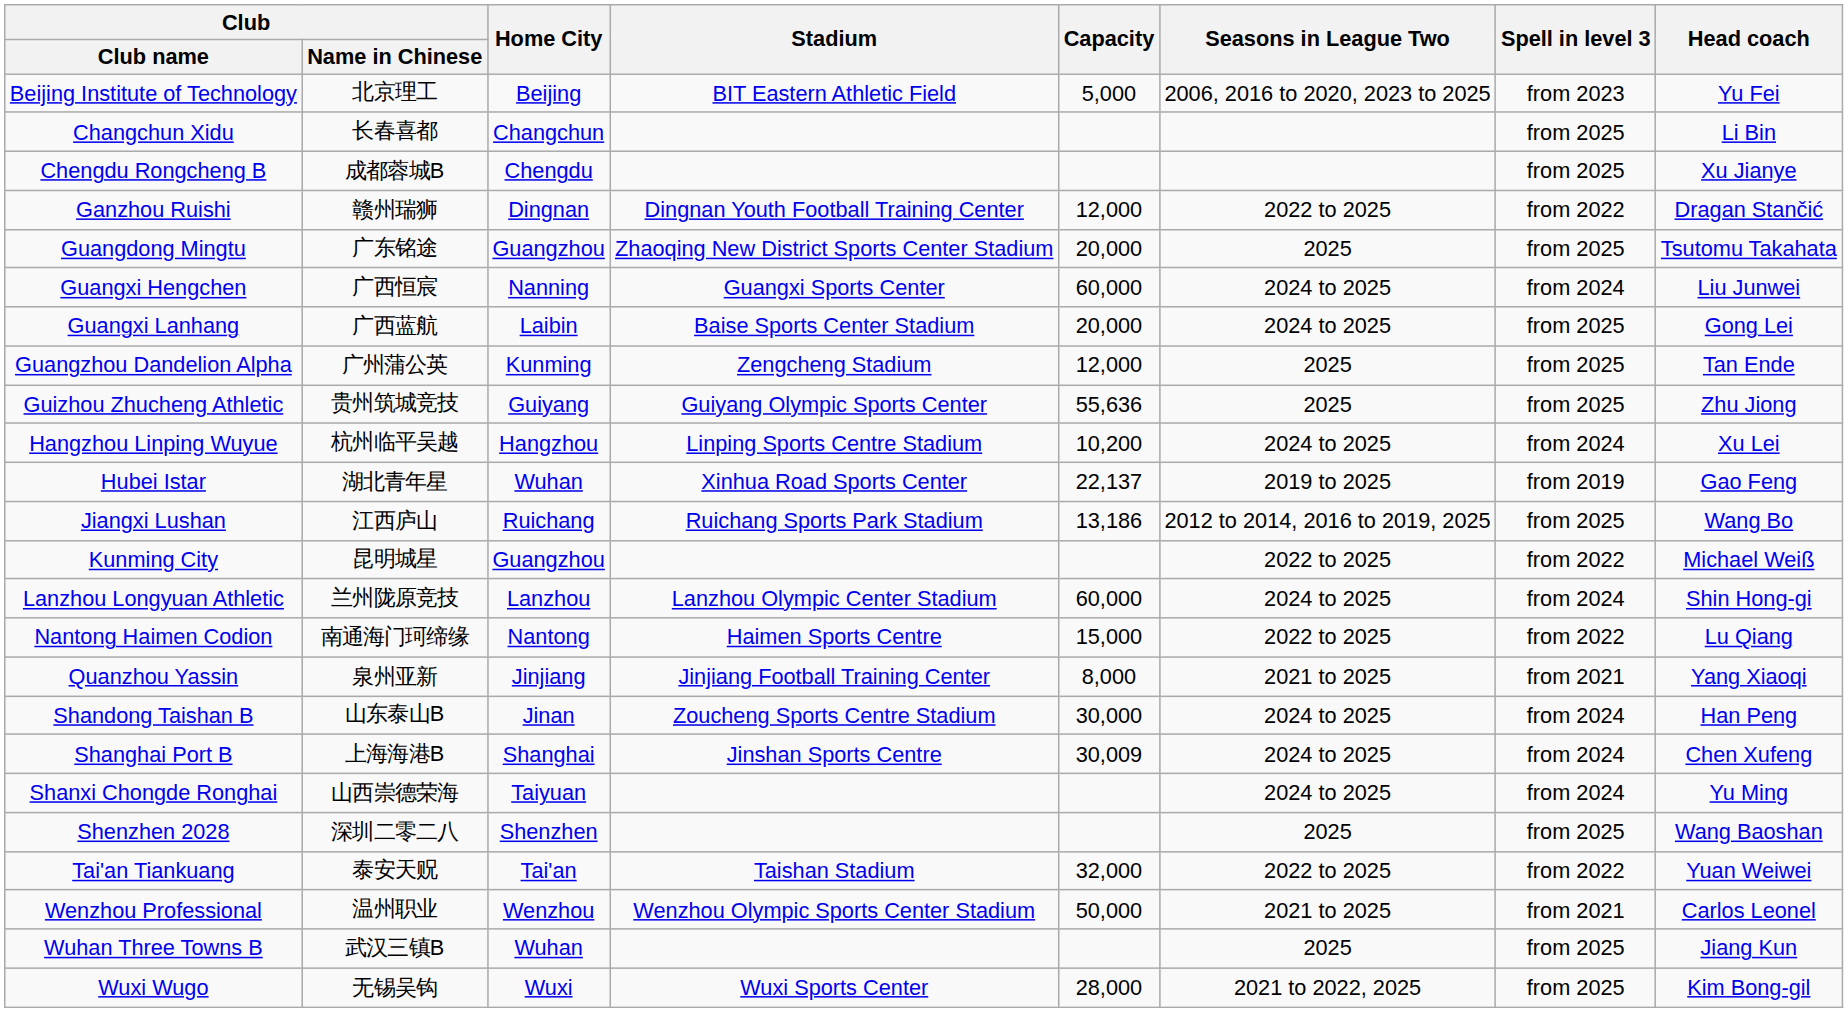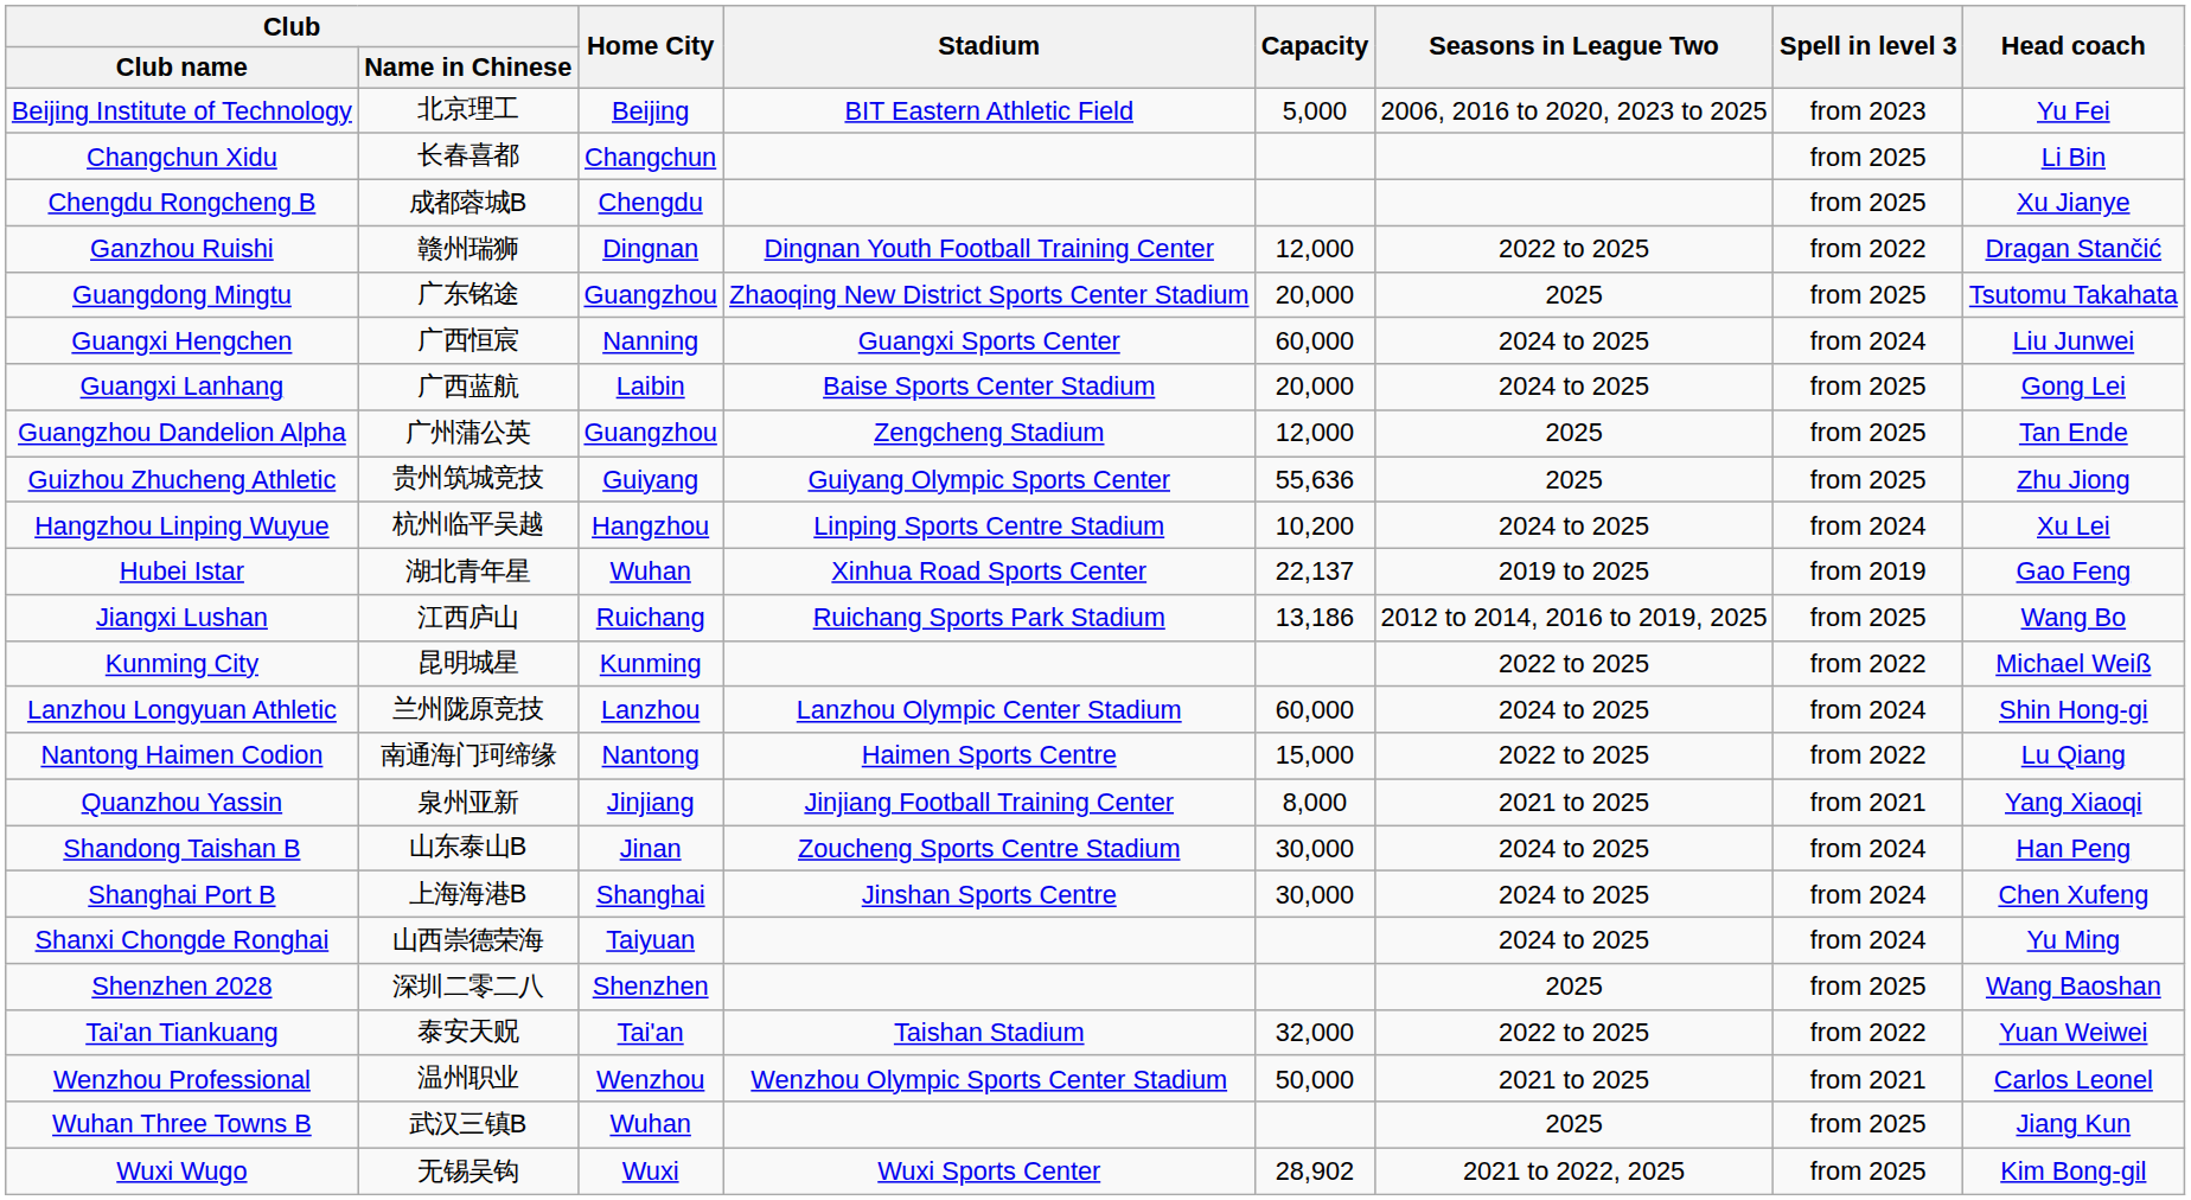Guangzhou Dandelion Alpha | Home City: Kunming -> Guangzhou
Kunming City | Home City: Guangzhou -> Kunming
Shanghai Port B | Capacity: 30,009 -> 30,000
Wuxi Wugo | Capacity: 28,000 -> 28,902
